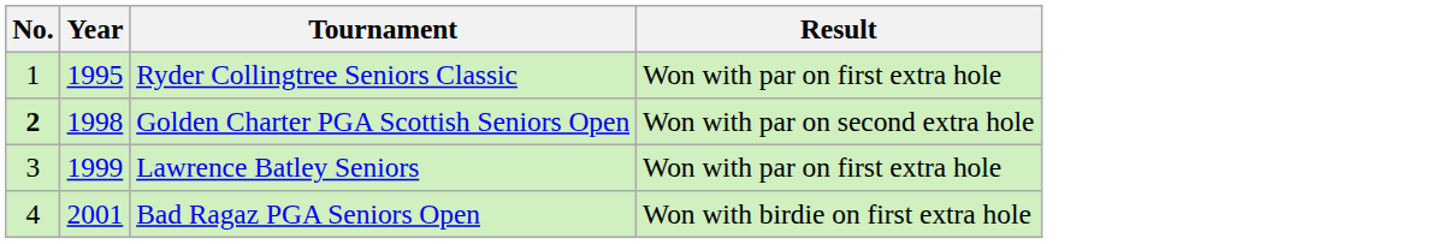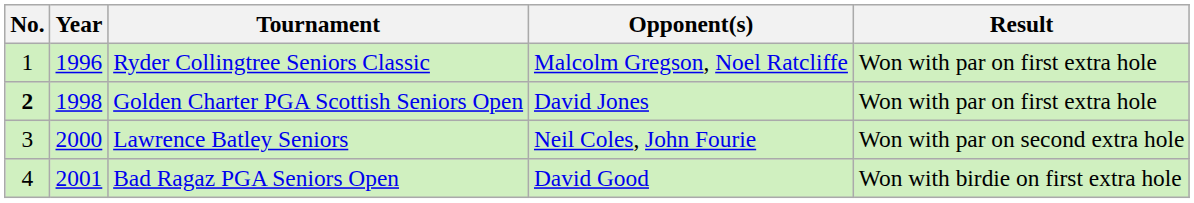+ column: Opponent(s) | Malcolm Gregson, Noel Ratcliffe | David Jones | Neil Coles, John Fourie | David Good
Ryder Collingtree Seniors Classic | Year: 1995 -> 1996
Golden Charter PGA Scottish Seniors Open | Result: Won with par on second extra hole -> Won with par on first extra hole
Lawrence Batley Seniors | Year: 1999 -> 2000
Lawrence Batley Seniors | Result: Won with par on first extra hole -> Won with par on second extra hole
